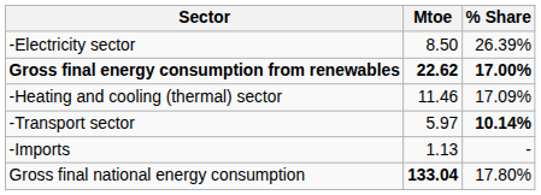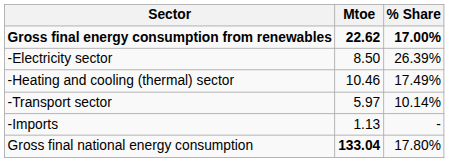rows swapped: Gross final energy consumption from renewables <-> -Electricity sector
-Heating and cooling (thermal) sector | Mtoe: 11.46 -> 10.46
-Heating and cooling (thermal) sector | % Share: 17.09% -> 17.49%
-Transport sector | % Share: bold -> normal
